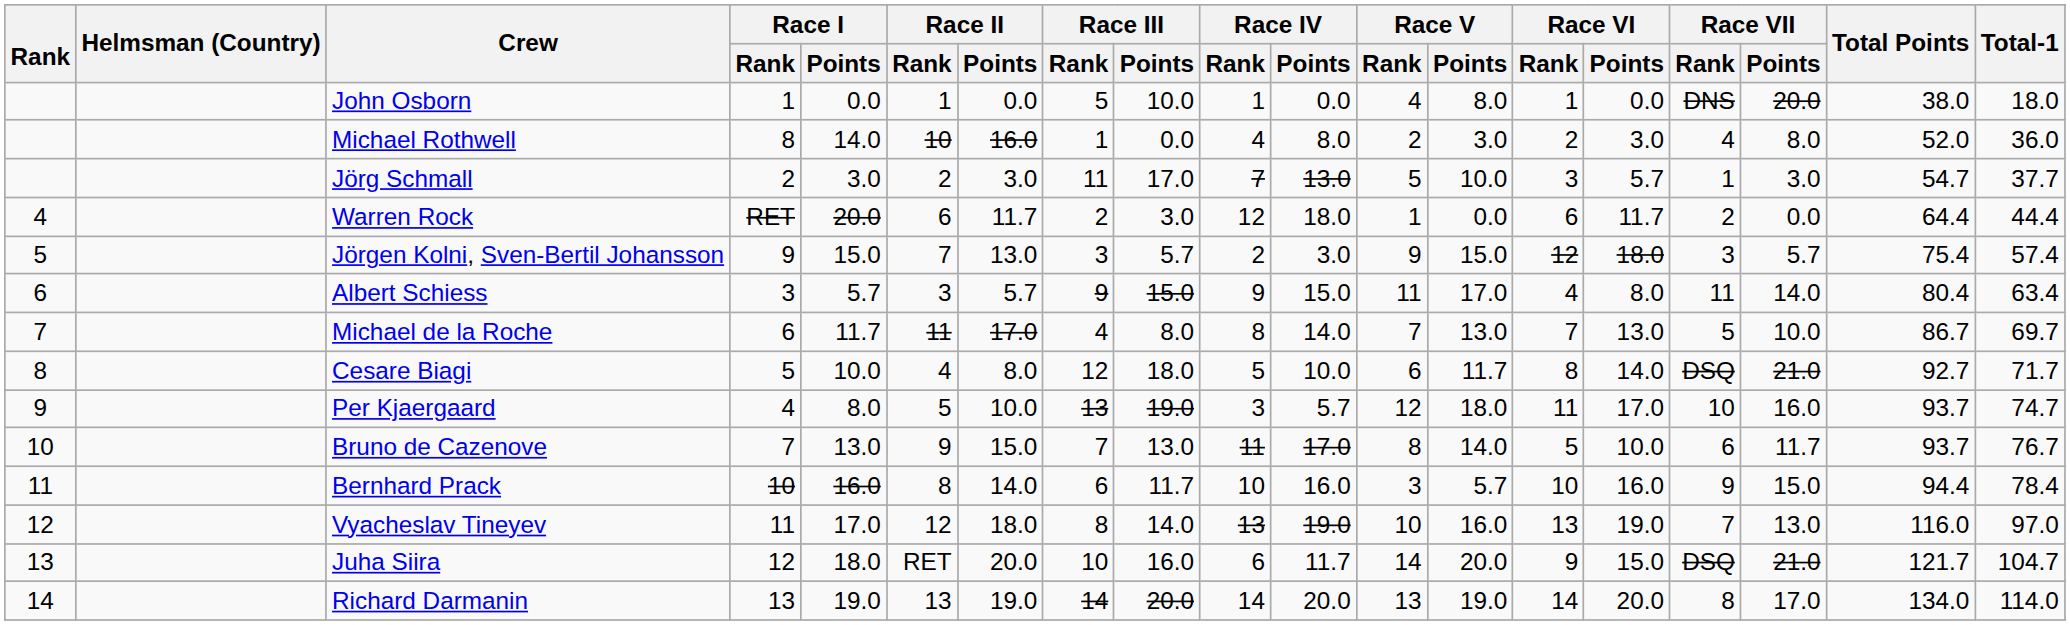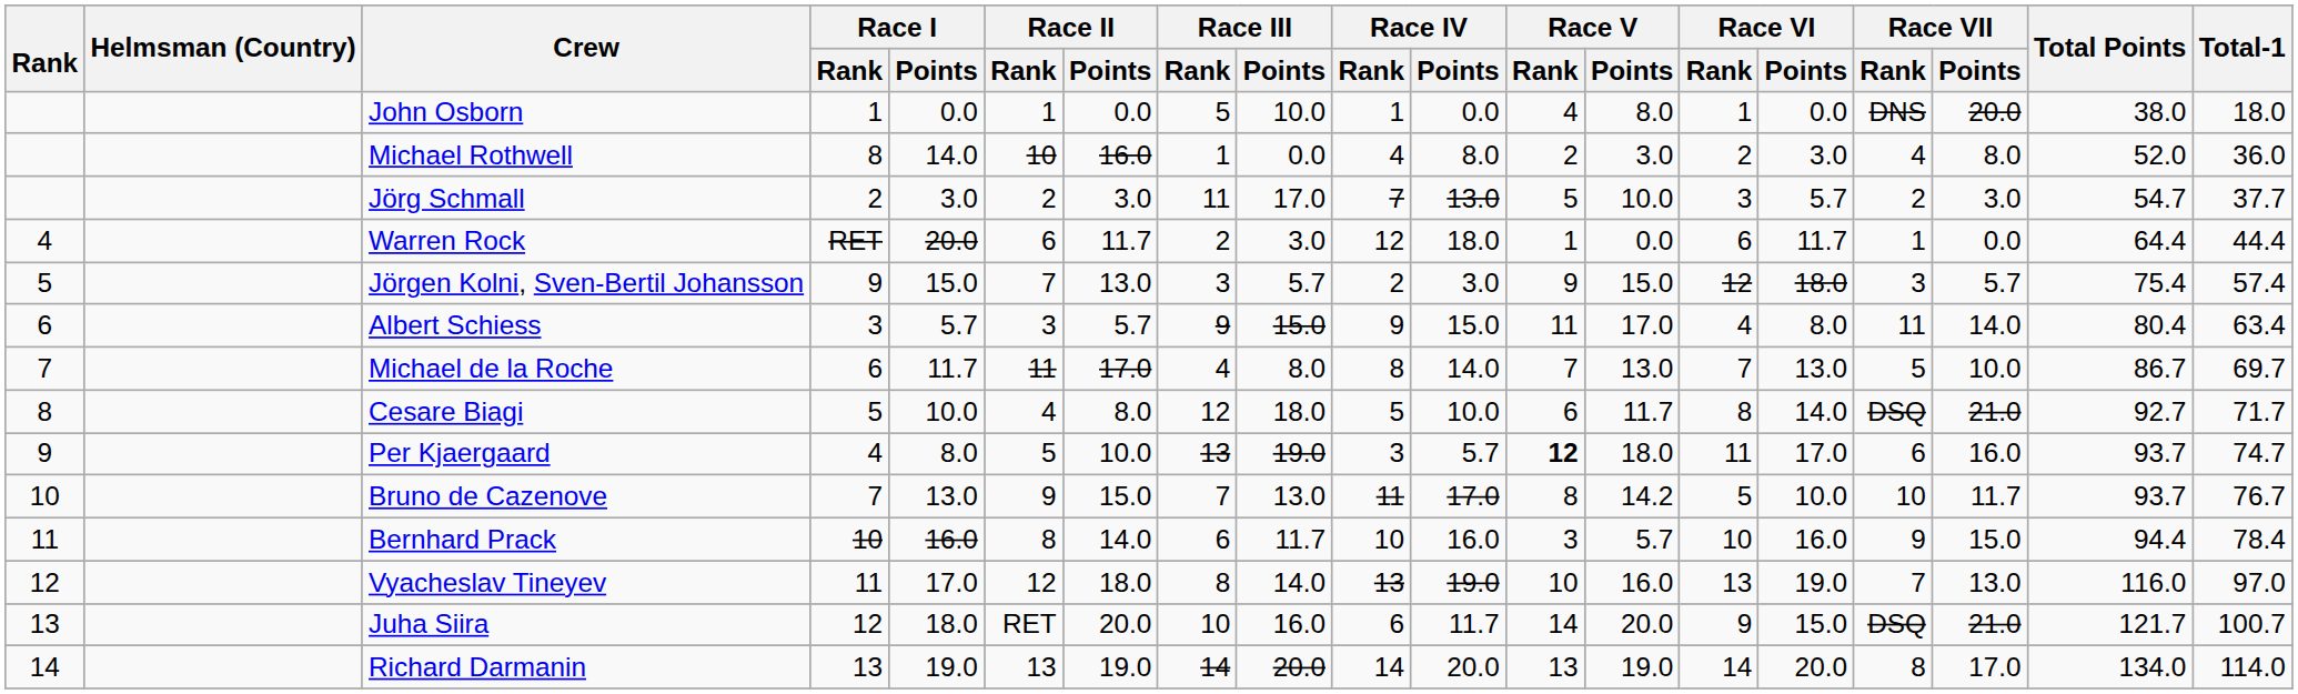Jörg Schmall | Race VII / Rank: 1 -> 2
Warren Rock | Race VII / Rank: 2 -> 1
Per Kjaergaard | Race V / Rank: normal -> bold
Per Kjaergaard | Race VII / Rank: 10 -> 6
Bruno de Cazenove | Race V / Points: 14.0 -> 14.2
Bruno de Cazenove | Race VII / Rank: 6 -> 10
Juha Siira | Total-1: 104.7 -> 100.7
